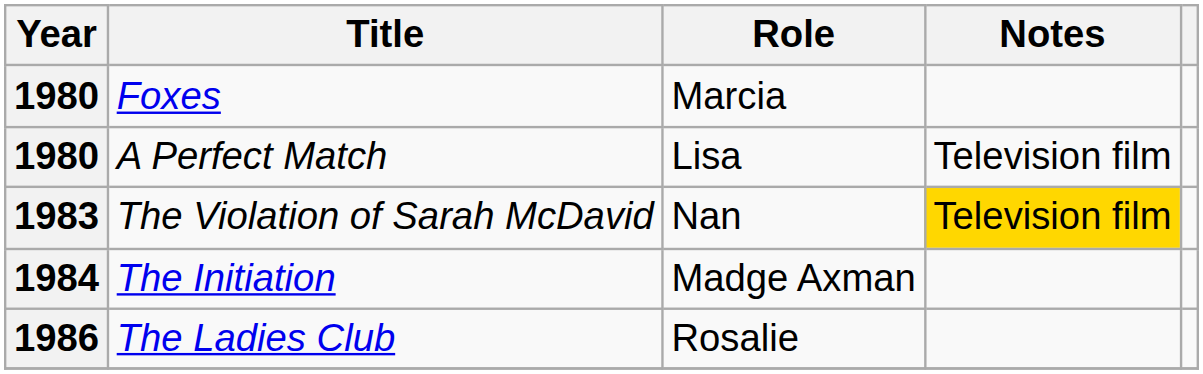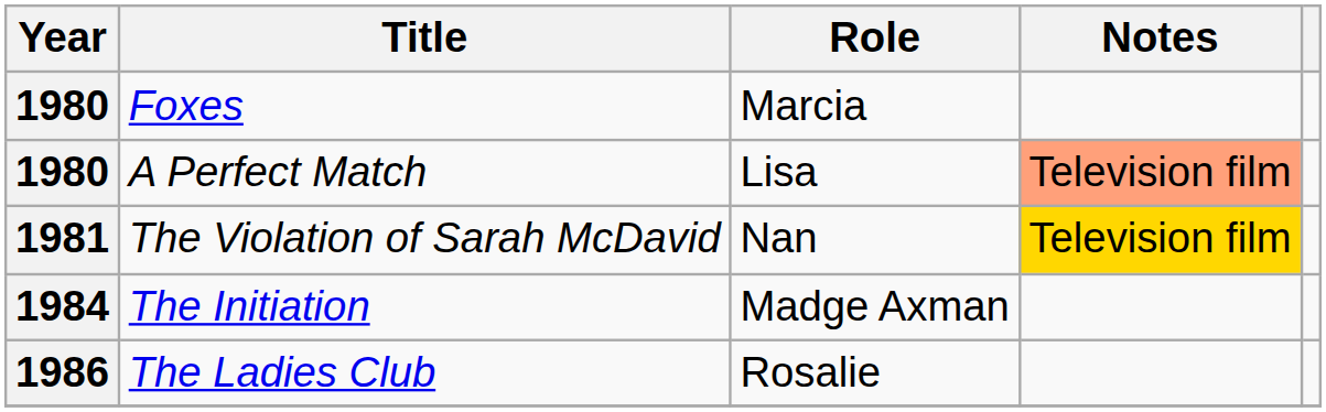A Perfect Match | Notes: no background -> lightsalmon background
The Violation of Sarah McDavid | Year: 1983 -> 1981
